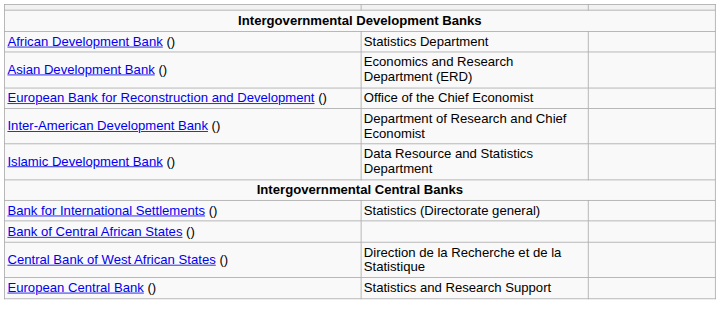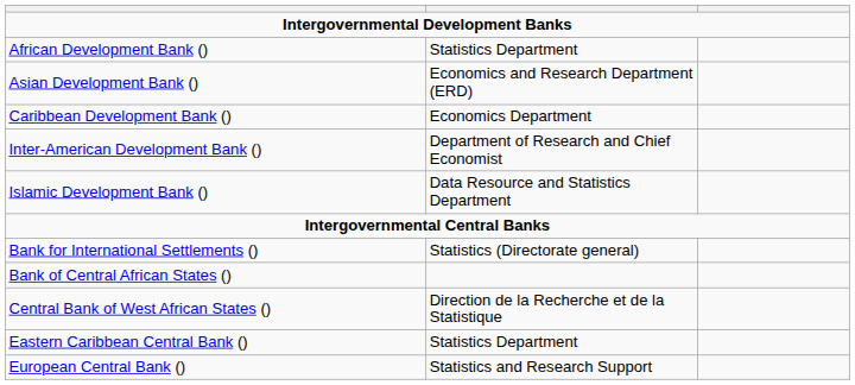+ row: Caribbean Development Bank () | Economics Department
- row: European Bank for Reconstruction and Development () | Office of the Chief Economist
+ row: Eastern Caribbean Central Bank () | Statistics Department
